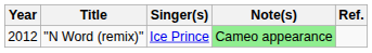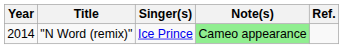"N Word (remix)" | Year: 2012 -> 2014
